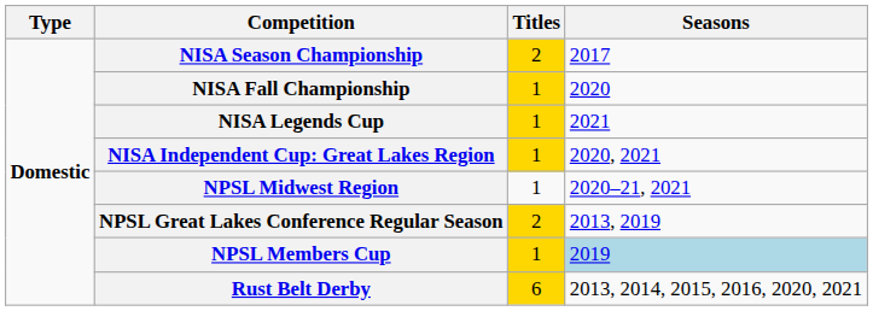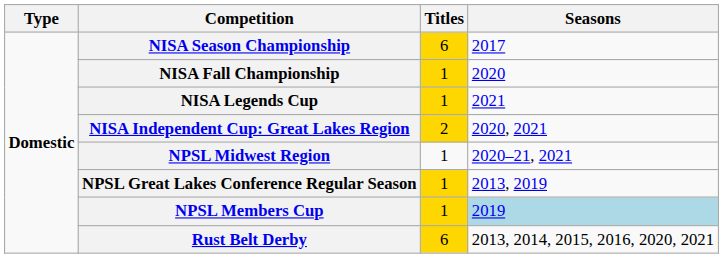NISA Season Championship | Titles: 2 -> 6
NISA Independent Cup: Great Lakes Region | Titles: 1 -> 2
NPSL Great Lakes Conference Regular Season | Titles: 2 -> 1
